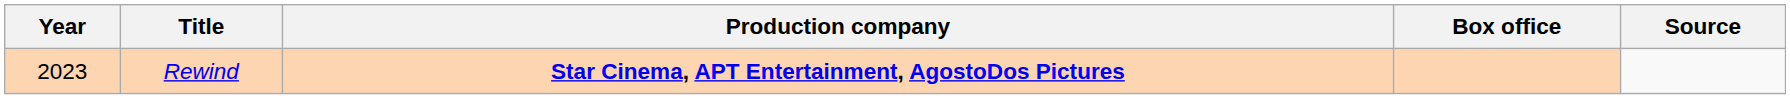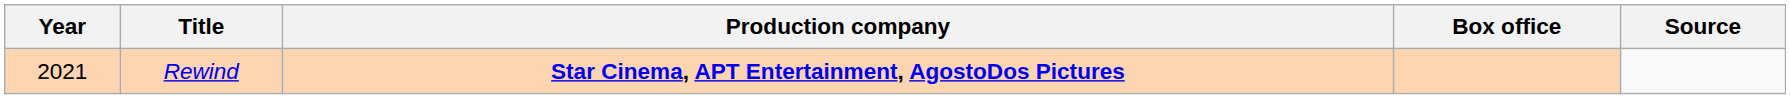Rewind | Year: 2023 -> 2021
